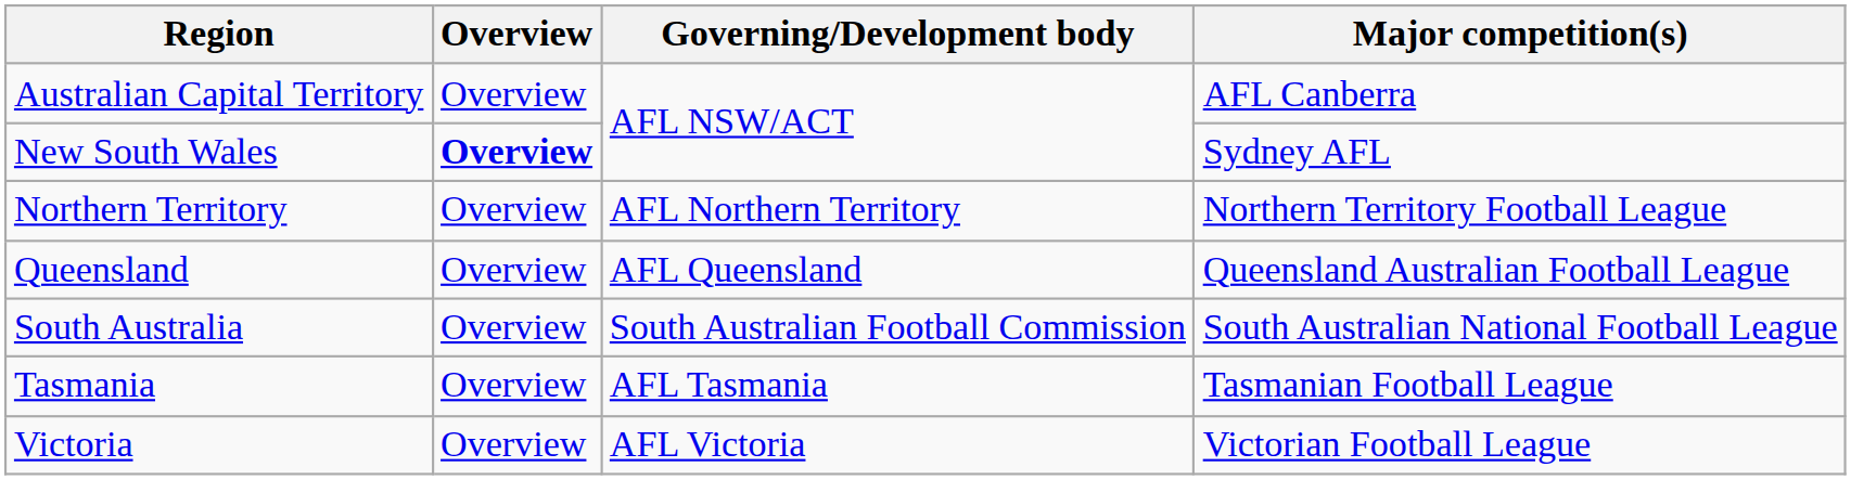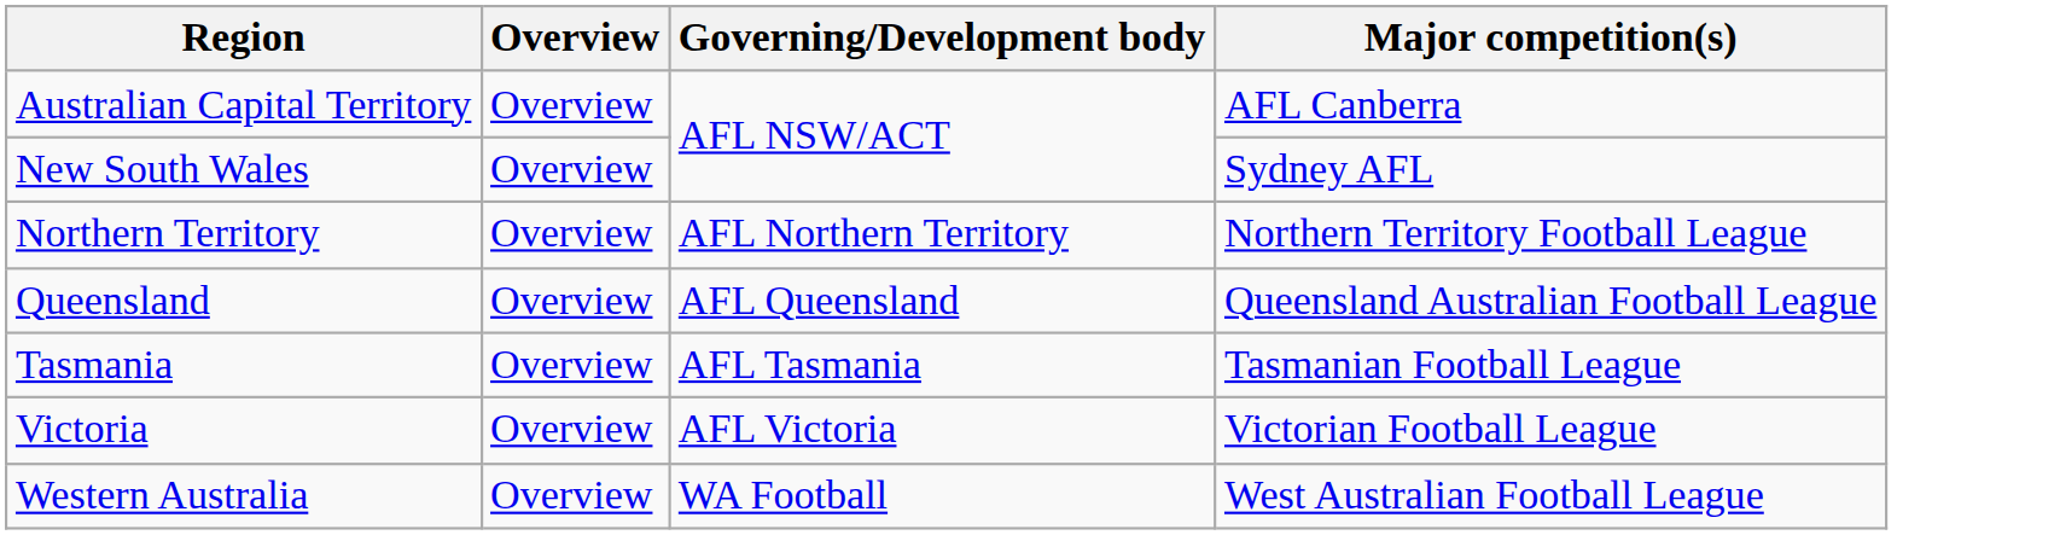New South Wales | Overview: bold -> normal
- row: South Australia | Overview | South Australian Football Commission | South Australian National Football League
+ row: Western Australia | Overview | WA Football | West Australian Football League
